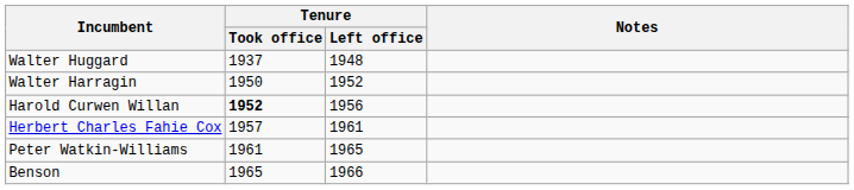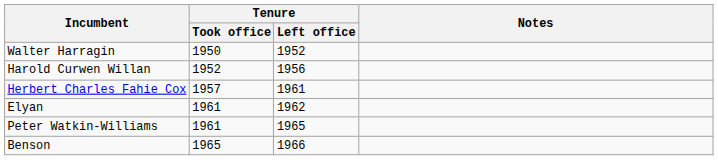- row: Walter Huggard | 1937 | 1948
Harold Curwen Willan | Tenure / Took office: bold -> normal
+ row: Elyan | 1961 | 1962
